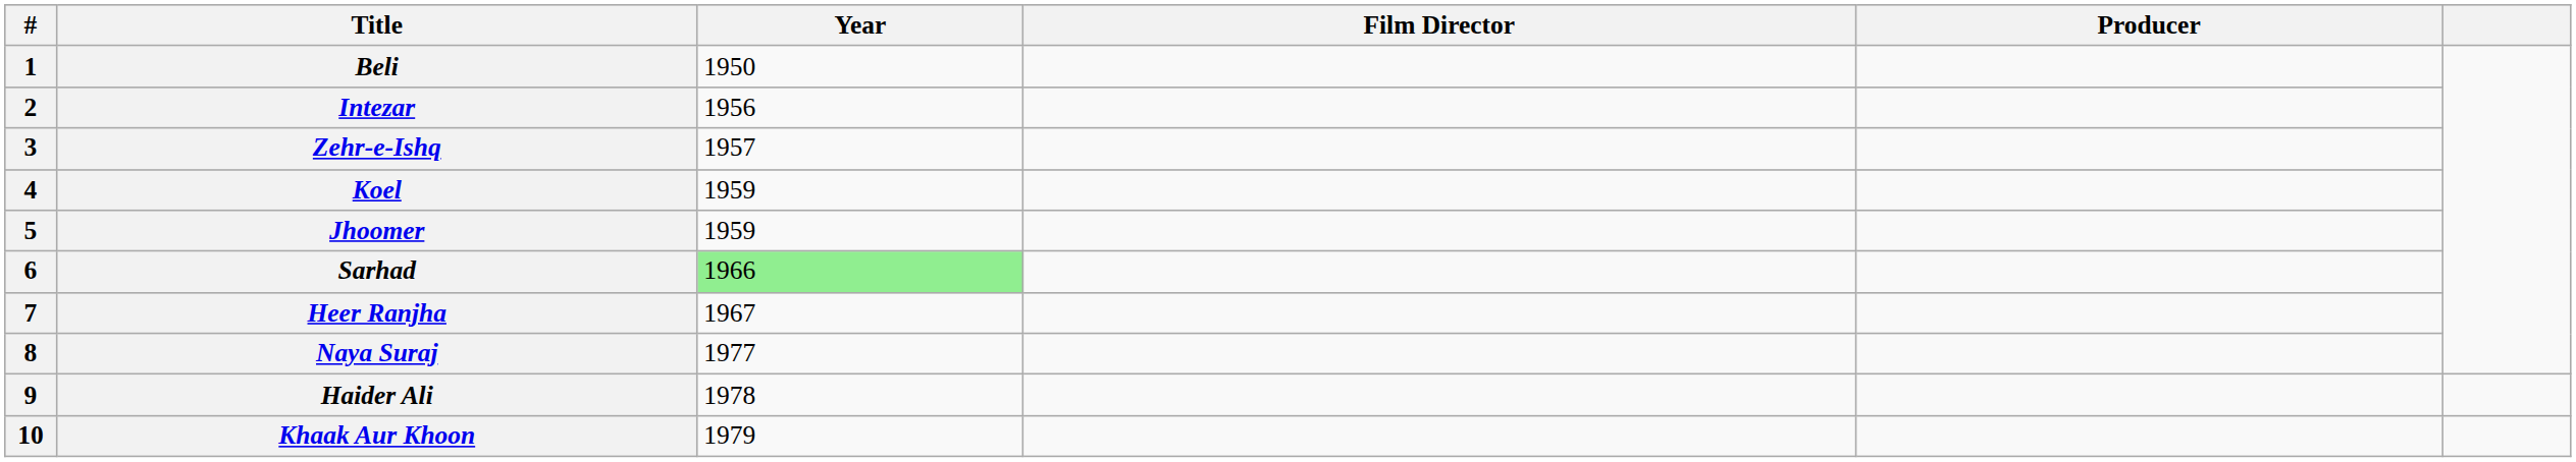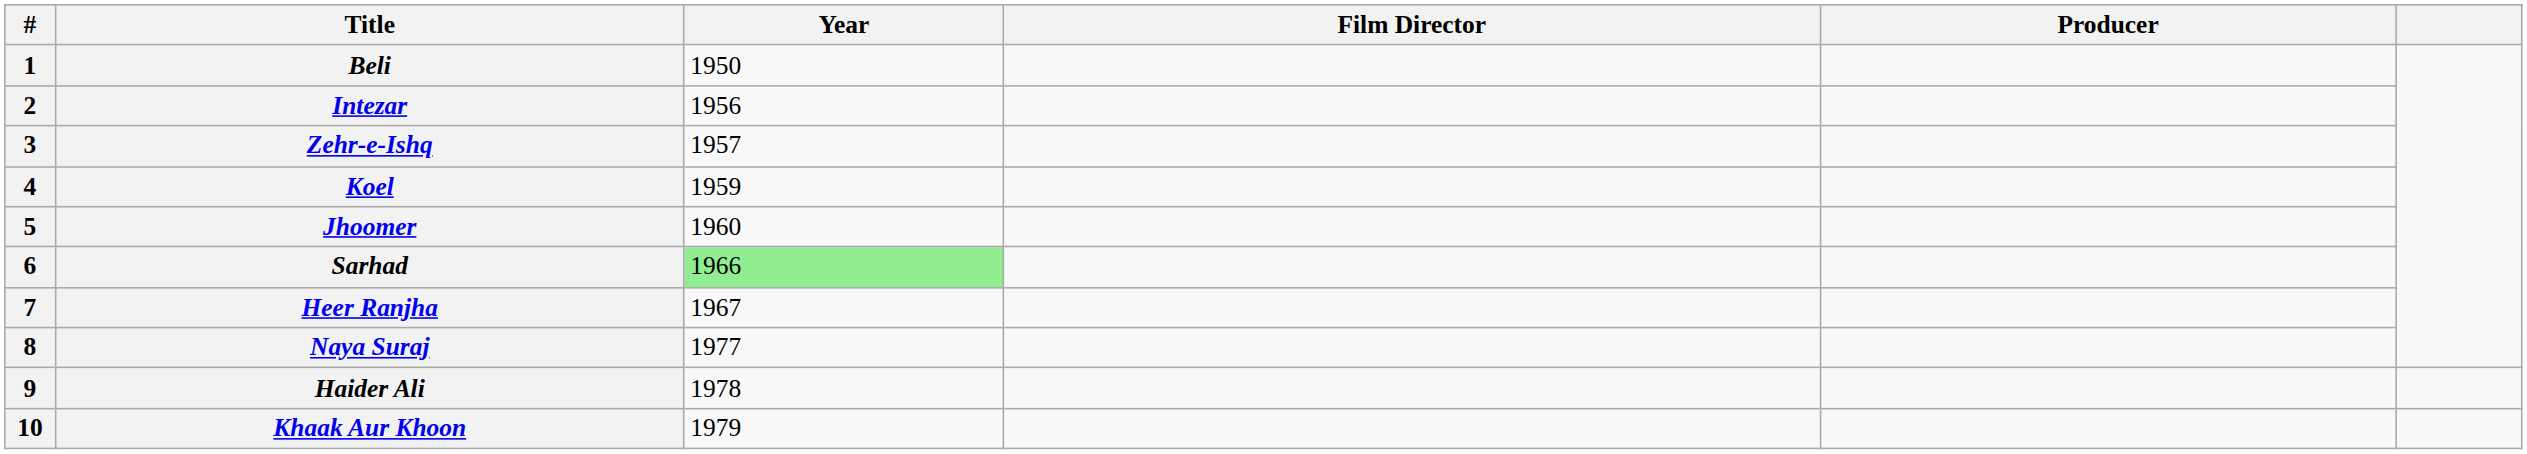Jhoomer | Year: 1959 -> 1960
